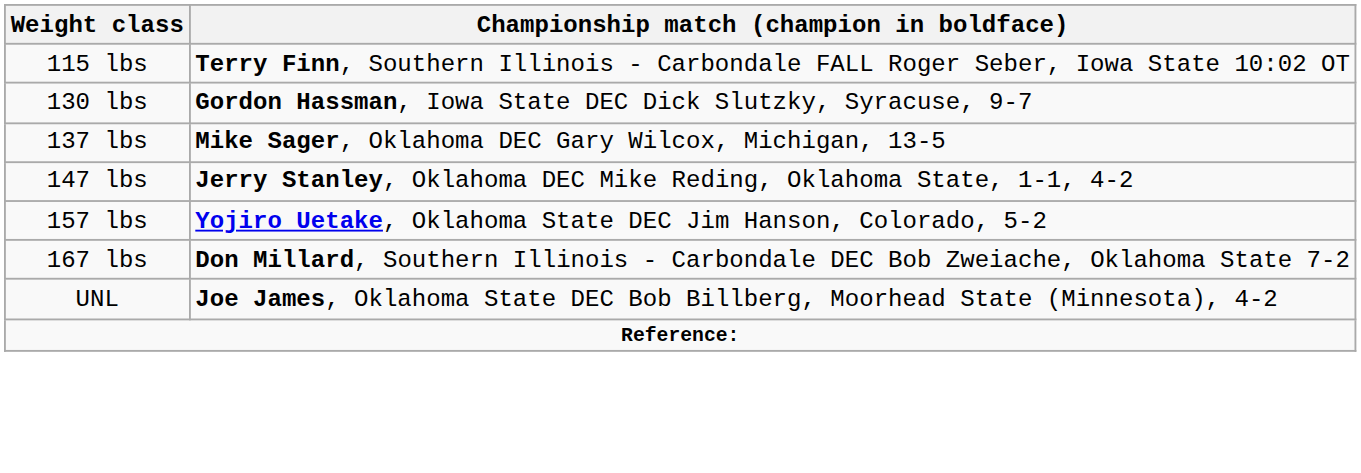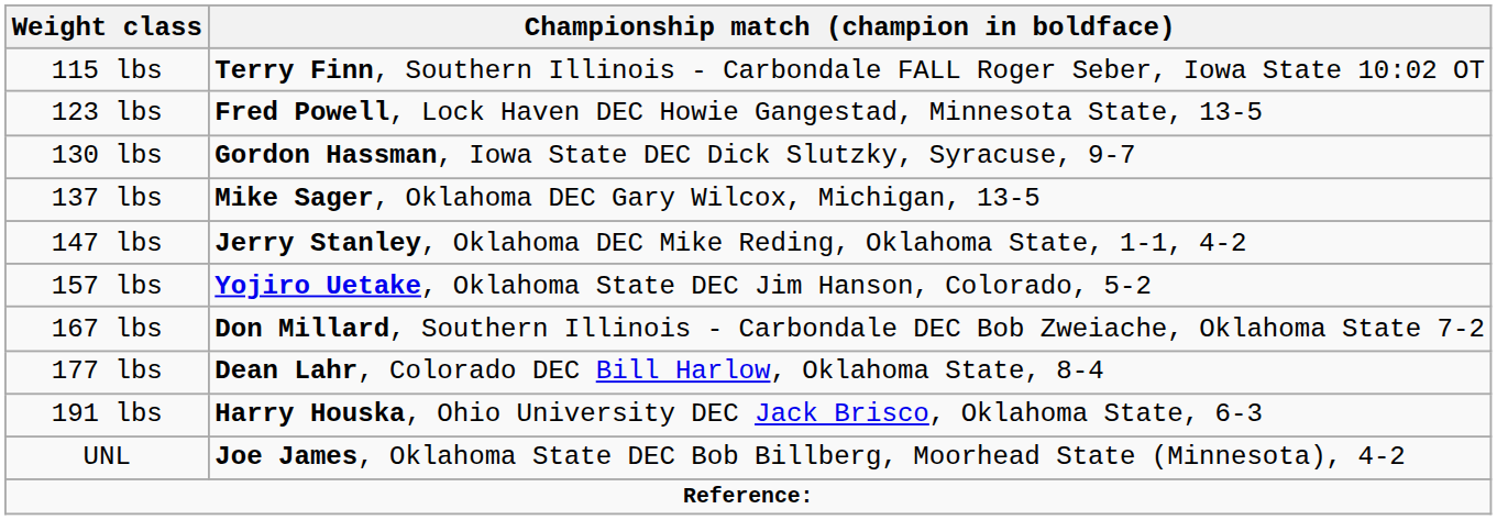+ row: 123 lbs | Fred Powell, Lock Haven DEC Howie Gangestad, Minnesota State, 13-5
+ row: 177 lbs | Dean Lahr, Colorado DEC Bill Harlow, Oklahoma State, 8-4
+ row: 191 lbs | Harry Houska, Ohio University DEC Jack Brisco, Oklahoma State, 6-3
